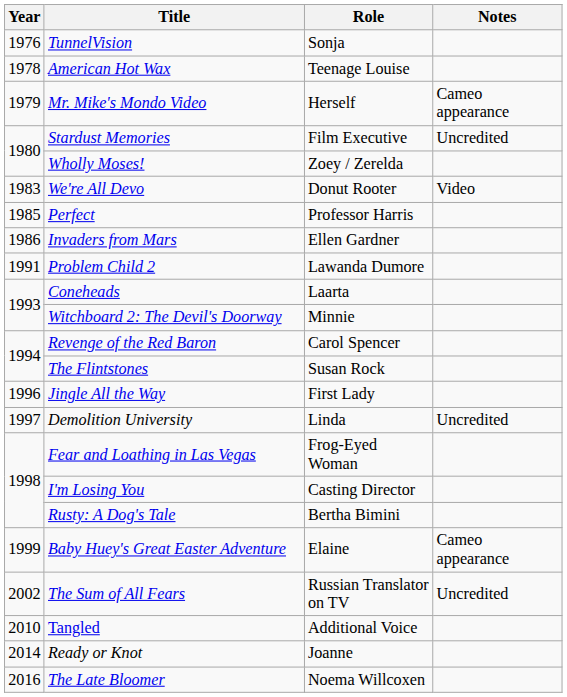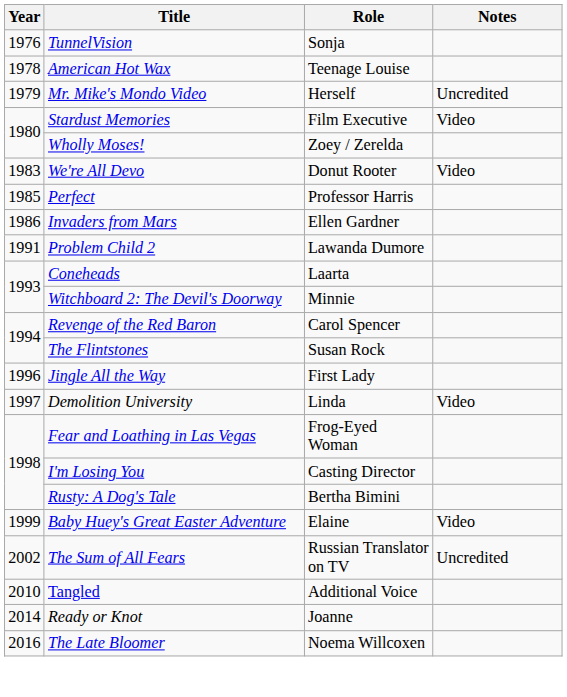Mr. Mike's Mondo Video | Notes: Cameo appearance -> Uncredited
Stardust Memories | Notes: Uncredited -> Video
Demolition University | Notes: Uncredited -> Video
Baby Huey's Great Easter Adventure | Notes: Cameo appearance -> Video
